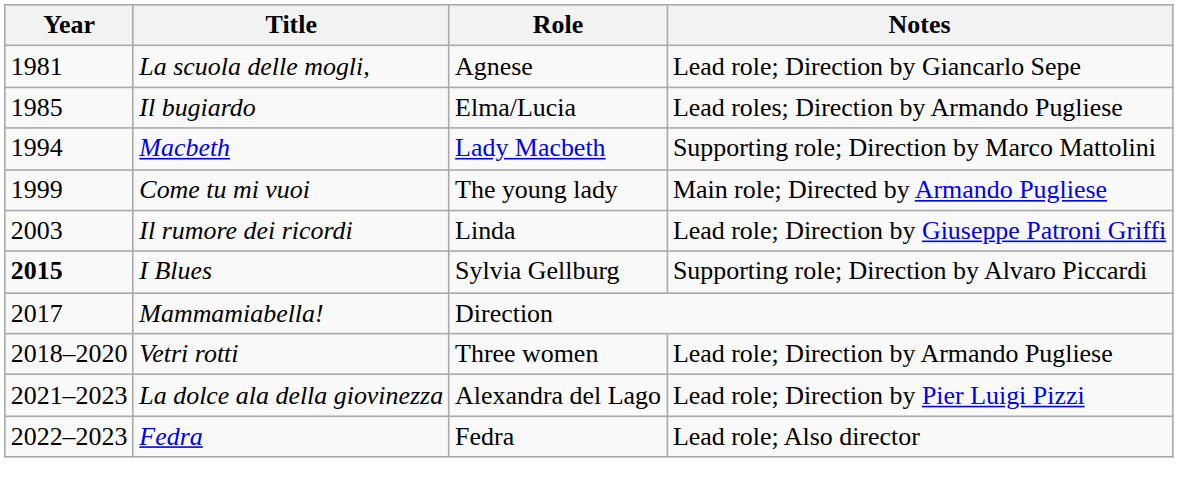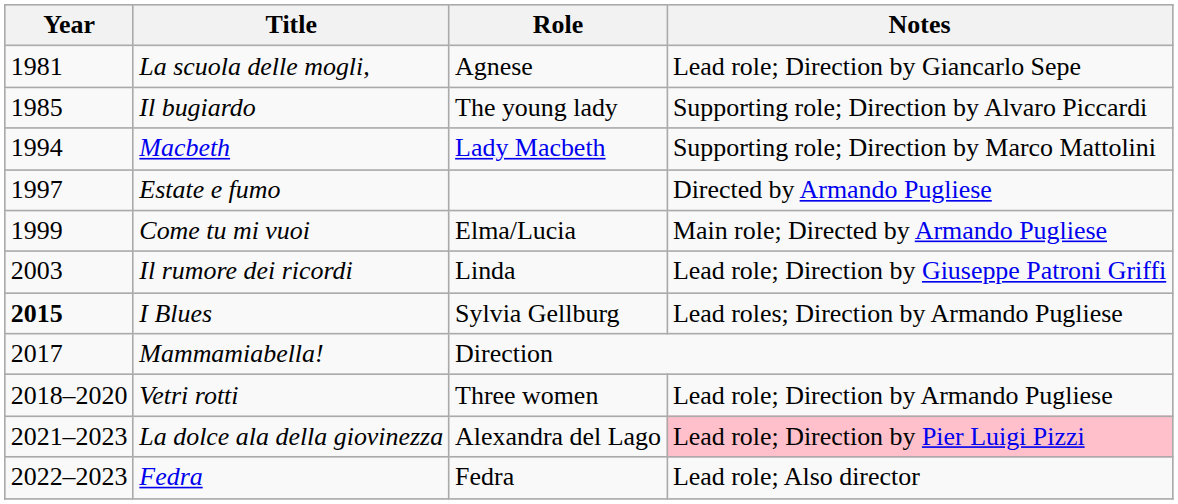Il bugiardo | Role: Elma/Lucia -> The young lady
Il bugiardo | Notes: Lead roles; Direction by Armando Pugliese -> Supporting role; Direction by Alvaro Piccardi
+ row: 1997 | Estate e fumo | Directed by Armando Pugliese
Come tu mi vuoi | Role: The young lady -> Elma/Lucia
I Blues | Notes: Supporting role; Direction by Alvaro Piccardi -> Lead roles; Direction by Armando Pugliese
La dolce ala della giovinezza | Notes: no background -> pink background
